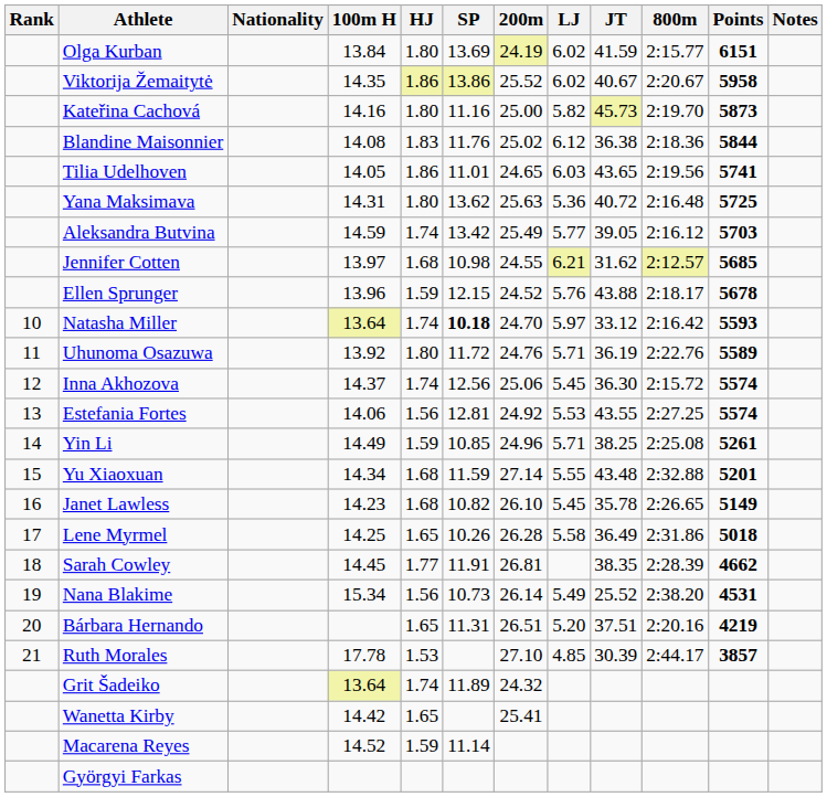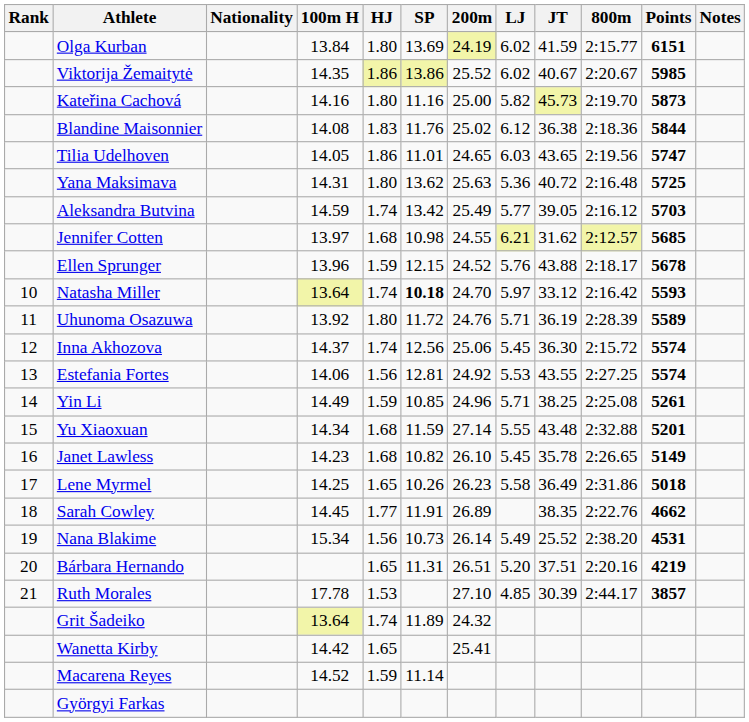Viktorija Žemaitytė | Points: 5958 -> 5985
Tilia Udelhoven | Points: 5741 -> 5747
Uhunoma Osazuwa | 800m: 2:22.76 -> 2:28.39
Lene Myrmel | 200m: 26.28 -> 26.23
Sarah Cowley | 200m: 26.81 -> 26.89
Sarah Cowley | 800m: 2:28.39 -> 2:22.76
